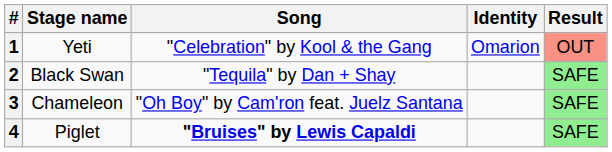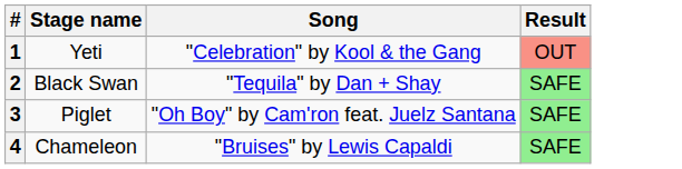- column: Identity | Omarion
3 | Stage name: Chameleon -> Piglet
4 | Stage name: Piglet -> Chameleon
4 | Song: bold -> normal
